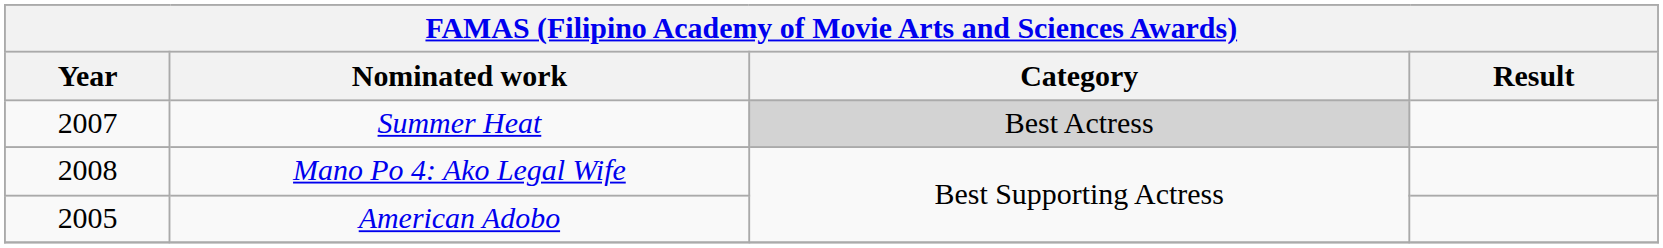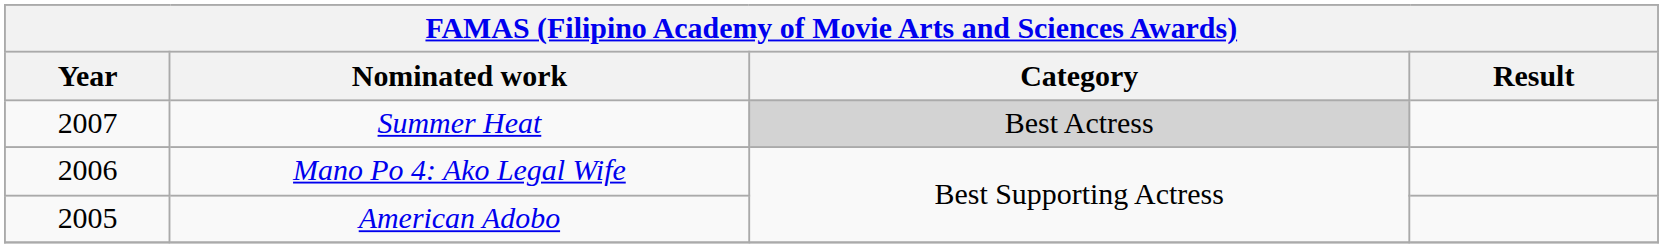Mano Po 4: Ako Legal Wife | Year: 2008 -> 2006
